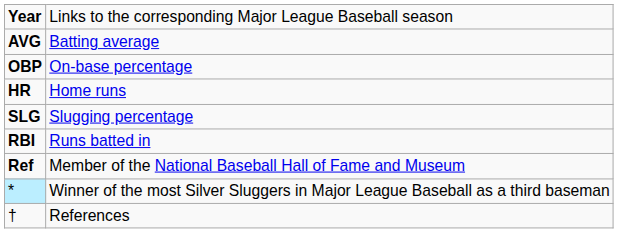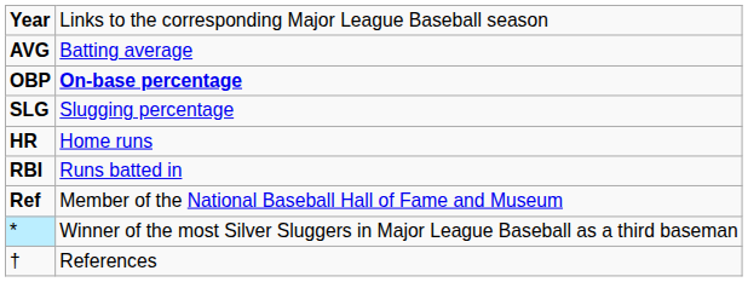OBP | column 2: normal -> bold
rows swapped: SLG <-> HR
